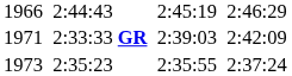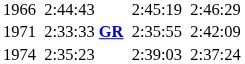2:33:33 GR | column 5: 2:39:03 -> 2:35:55
2:35:23 | column 1: 1973 -> 1974
2:35:23 | column 5: 2:35:55 -> 2:39:03
